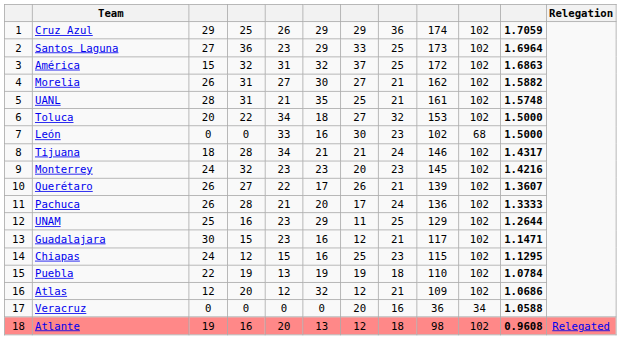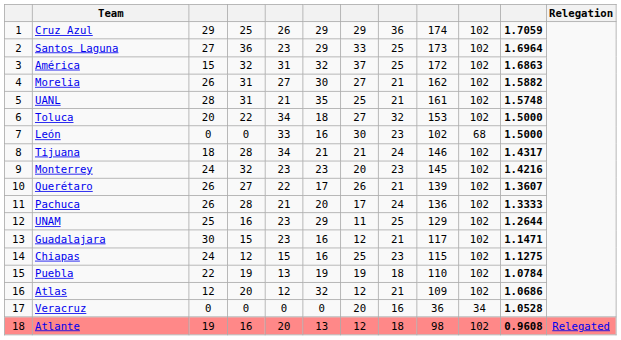Chiapas | column 11: 1.1295 -> 1.1275
Veracruz | column 11: 1.0588 -> 1.0528
